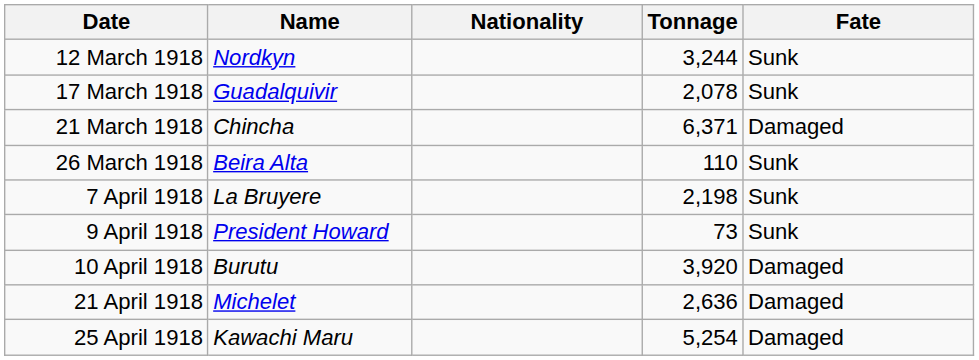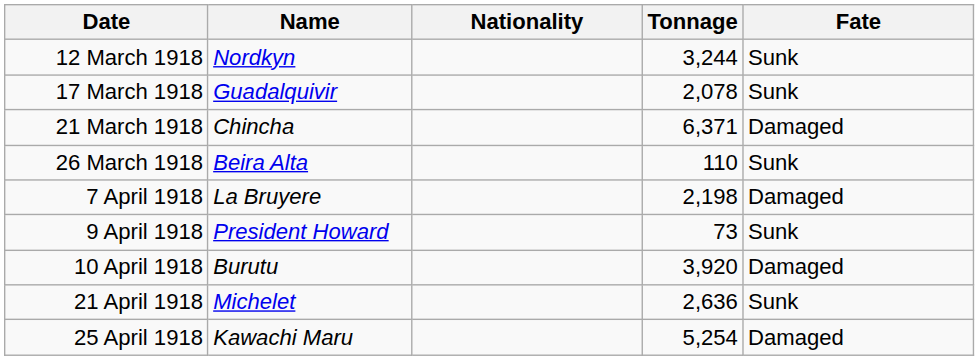7 April 1918 | Fate: Sunk -> Damaged
21 April 1918 | Fate: Damaged -> Sunk
